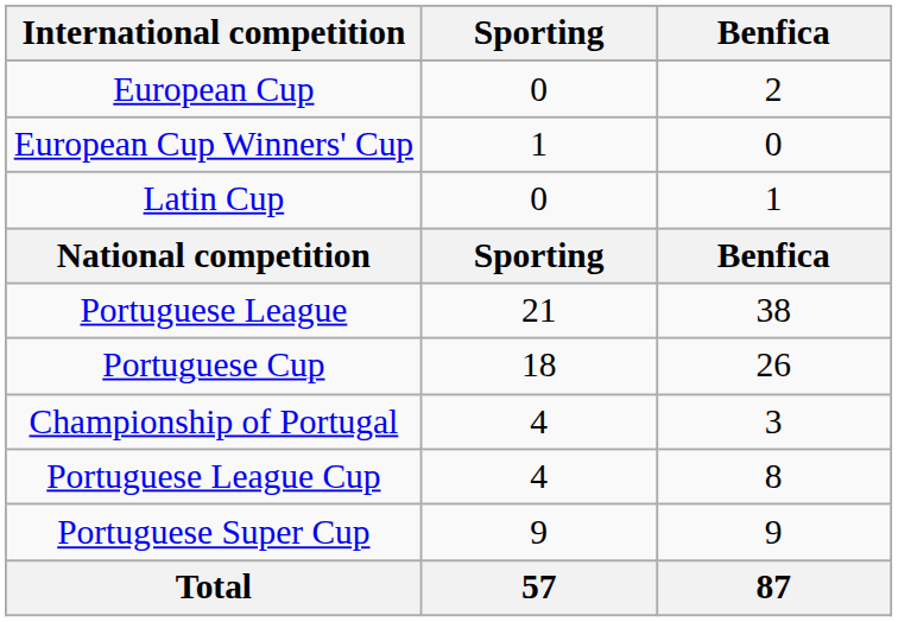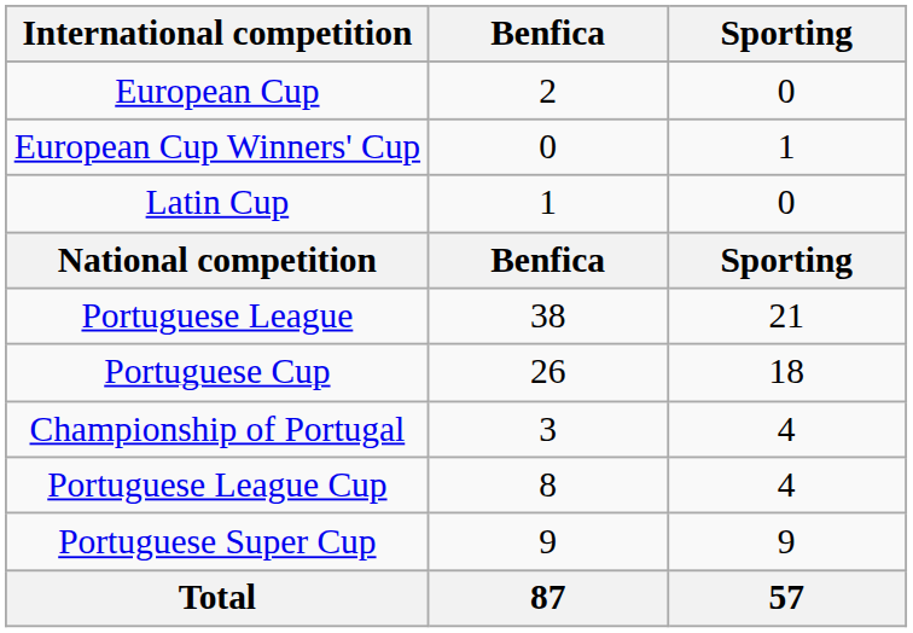columns swapped: Benfica <-> Sporting
